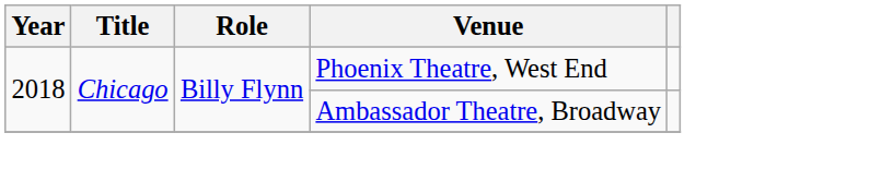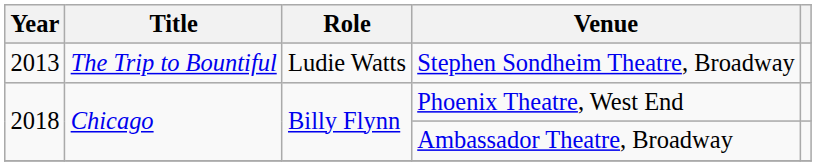+ row: 2013 | The Trip to Bountiful | Ludie Watts | Stephen Sondheim Theatre, Broadway
